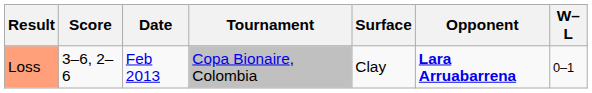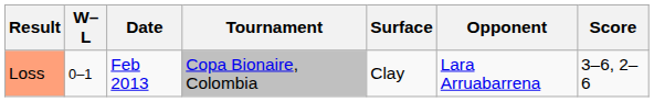columns swapped: W–L <-> Score
Loss | Opponent: bold -> normal
